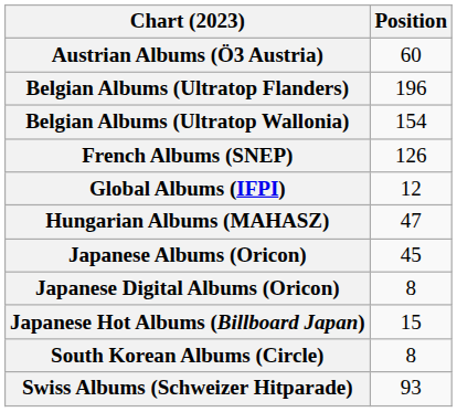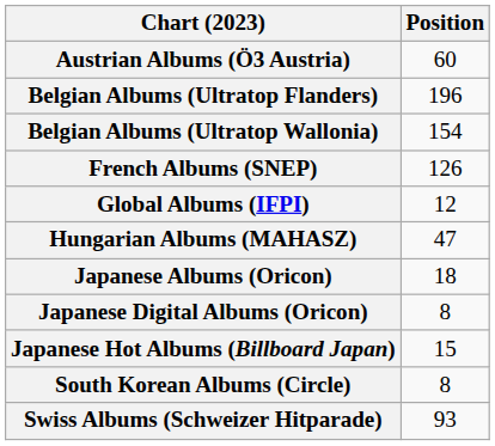Japanese Albums (Oricon) | Position: 45 -> 18
